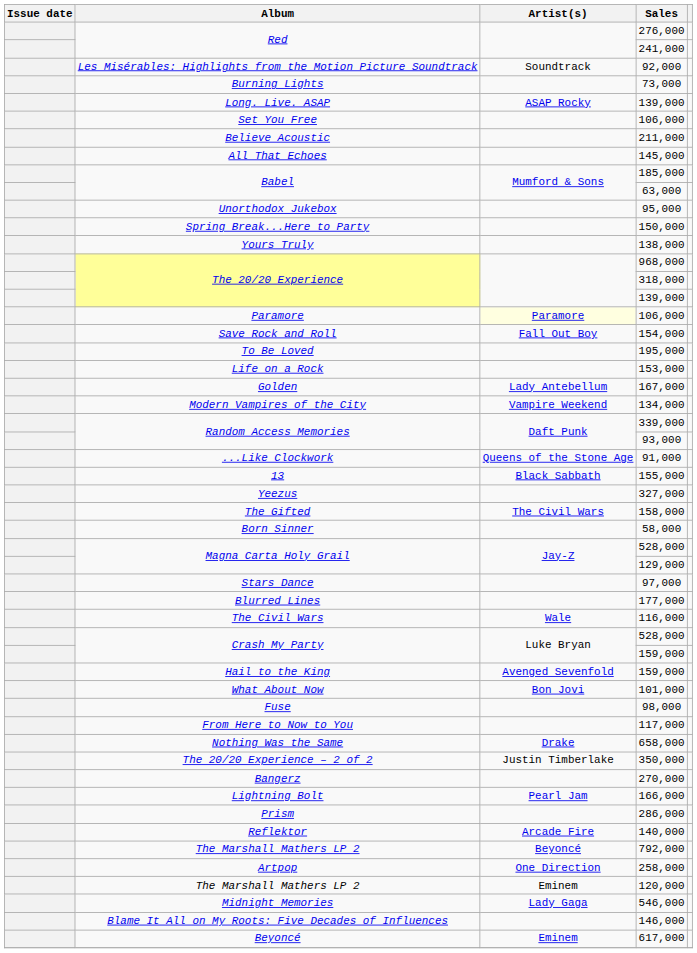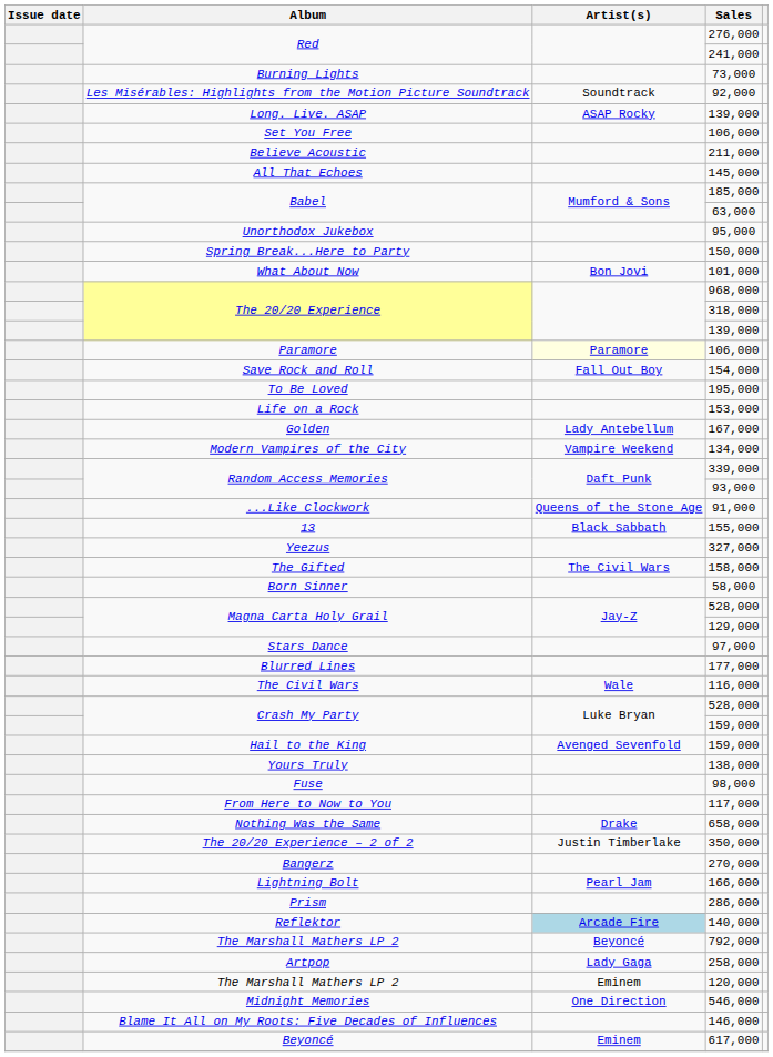rows swapped: 92,000 <-> 73,000
rows swapped: 101,000 <-> 138,000
140,000 | Artist(s): no background -> lightblue background
258,000 | Artist(s): One Direction -> Lady Gaga
546,000 | Artist(s): Lady Gaga -> One Direction
